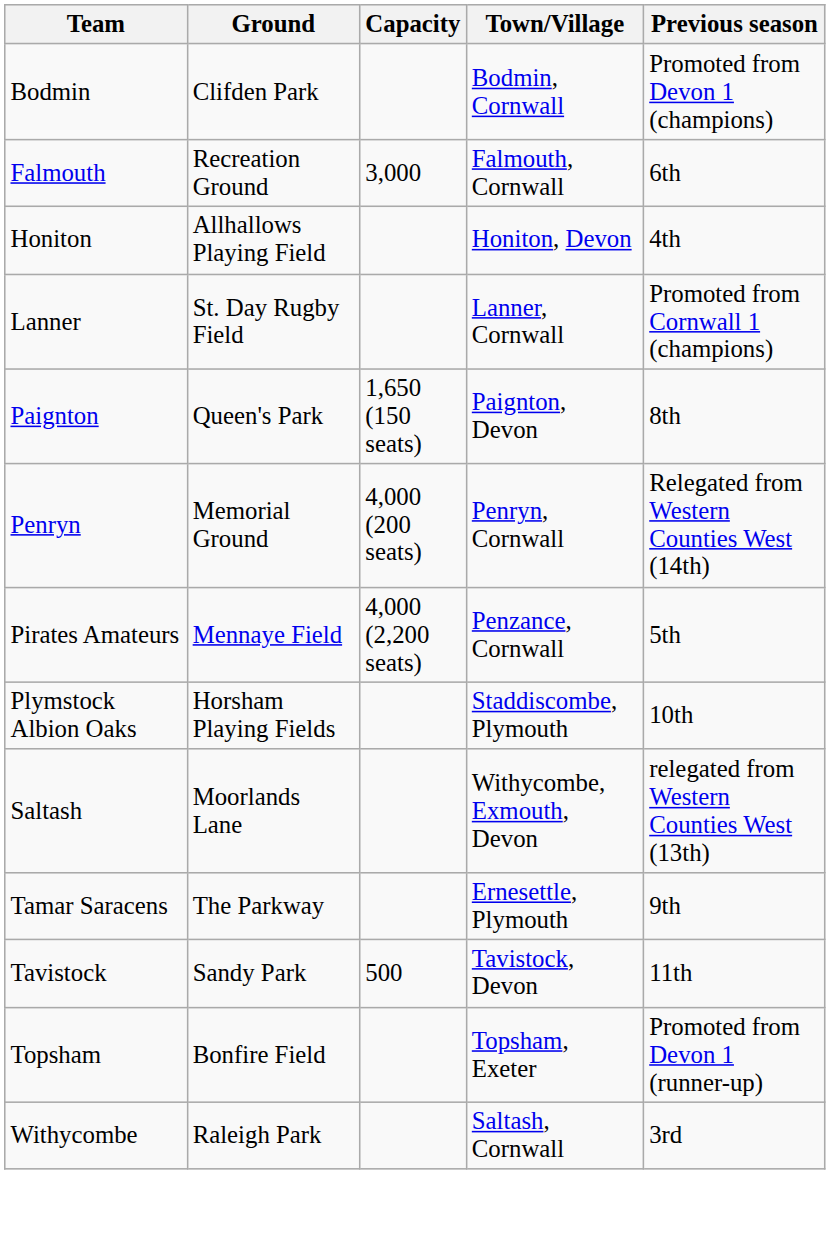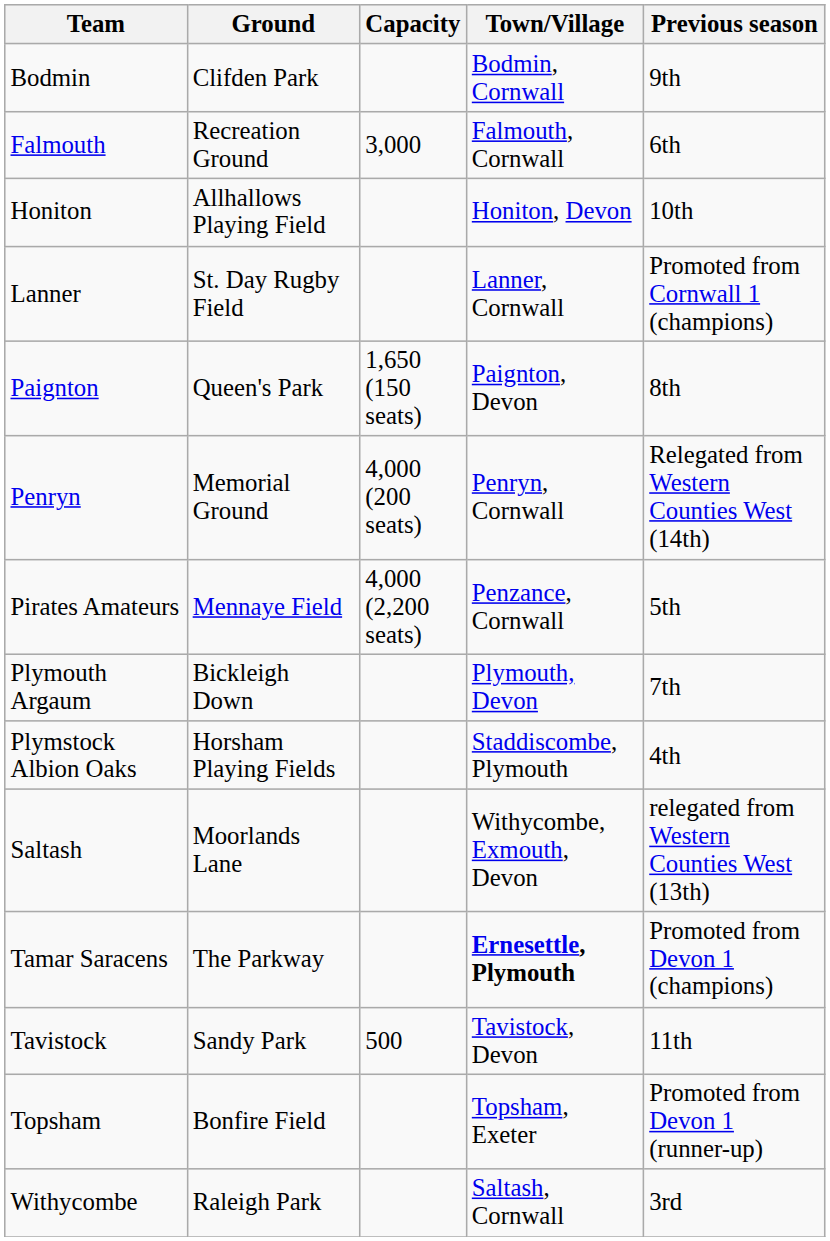Bodmin | Previous season: Promoted from Devon 1 (champions) -> 9th
Honiton | Previous season: 4th -> 10th
+ row: Plymouth Argaum | Bickleigh Down | Plymouth, Devon | 7th
Plymstock Albion Oaks | Previous season: 10th -> 4th
Tamar Saracens | Town/Village: normal -> bold
Tamar Saracens | Previous season: 9th -> Promoted from Devon 1 (champions)
